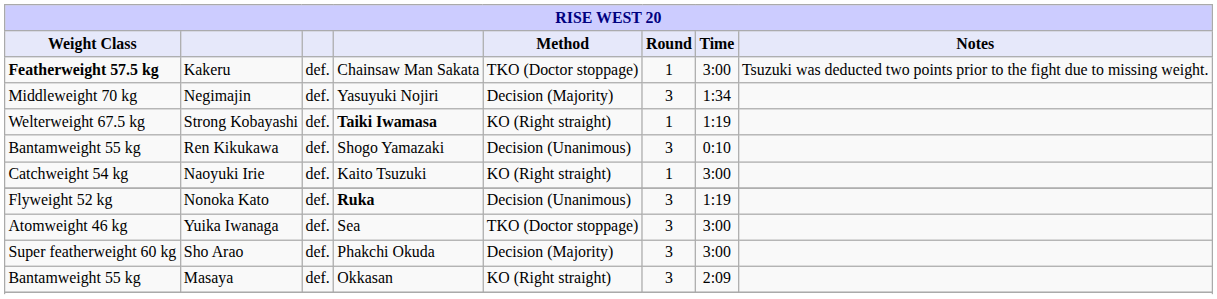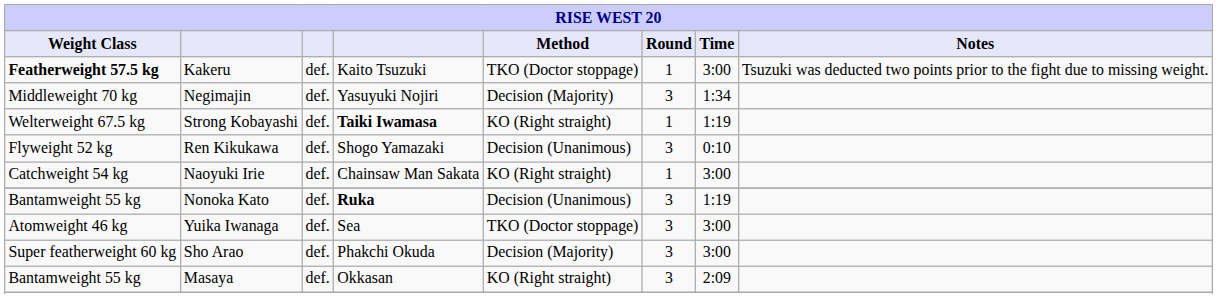Kakeru | column 4: Chainsaw Man Sakata -> Kaito Tsuzuki
Ren Kikukawa | Weight Class: Bantamweight 55 kg -> Flyweight 52 kg
Naoyuki Irie | column 4: Kaito Tsuzuki -> Chainsaw Man Sakata
Nonoka Kato | Weight Class: Flyweight 52 kg -> Bantamweight 55 kg
